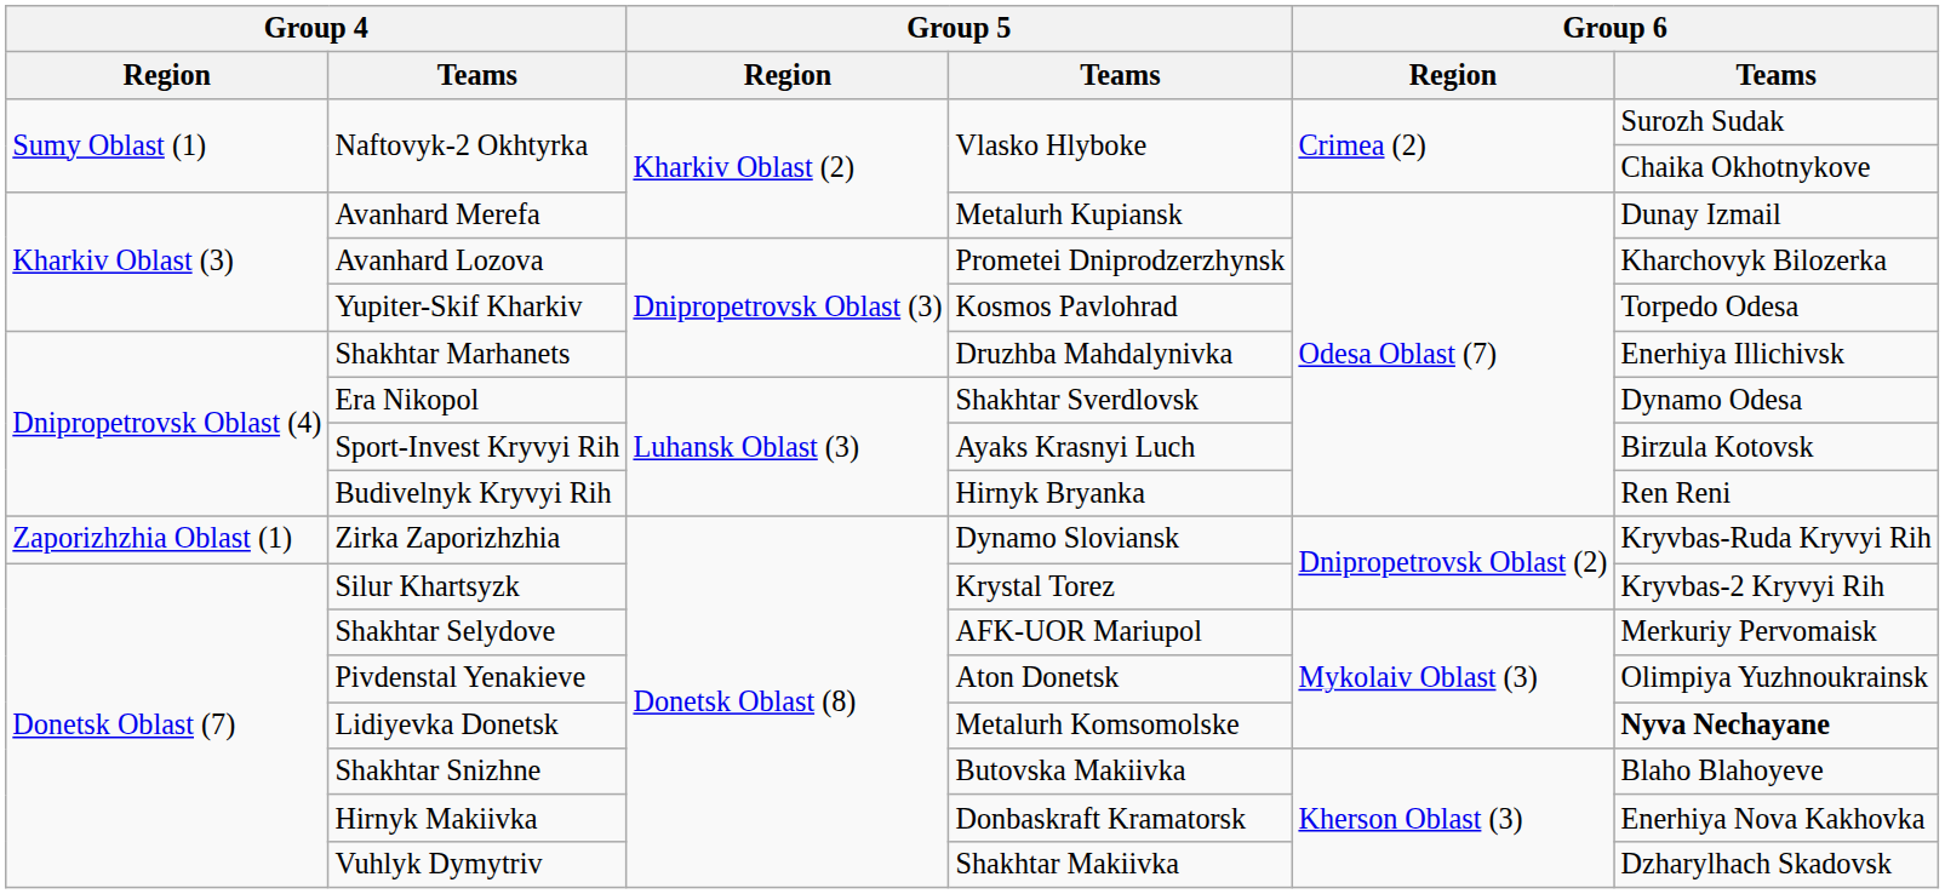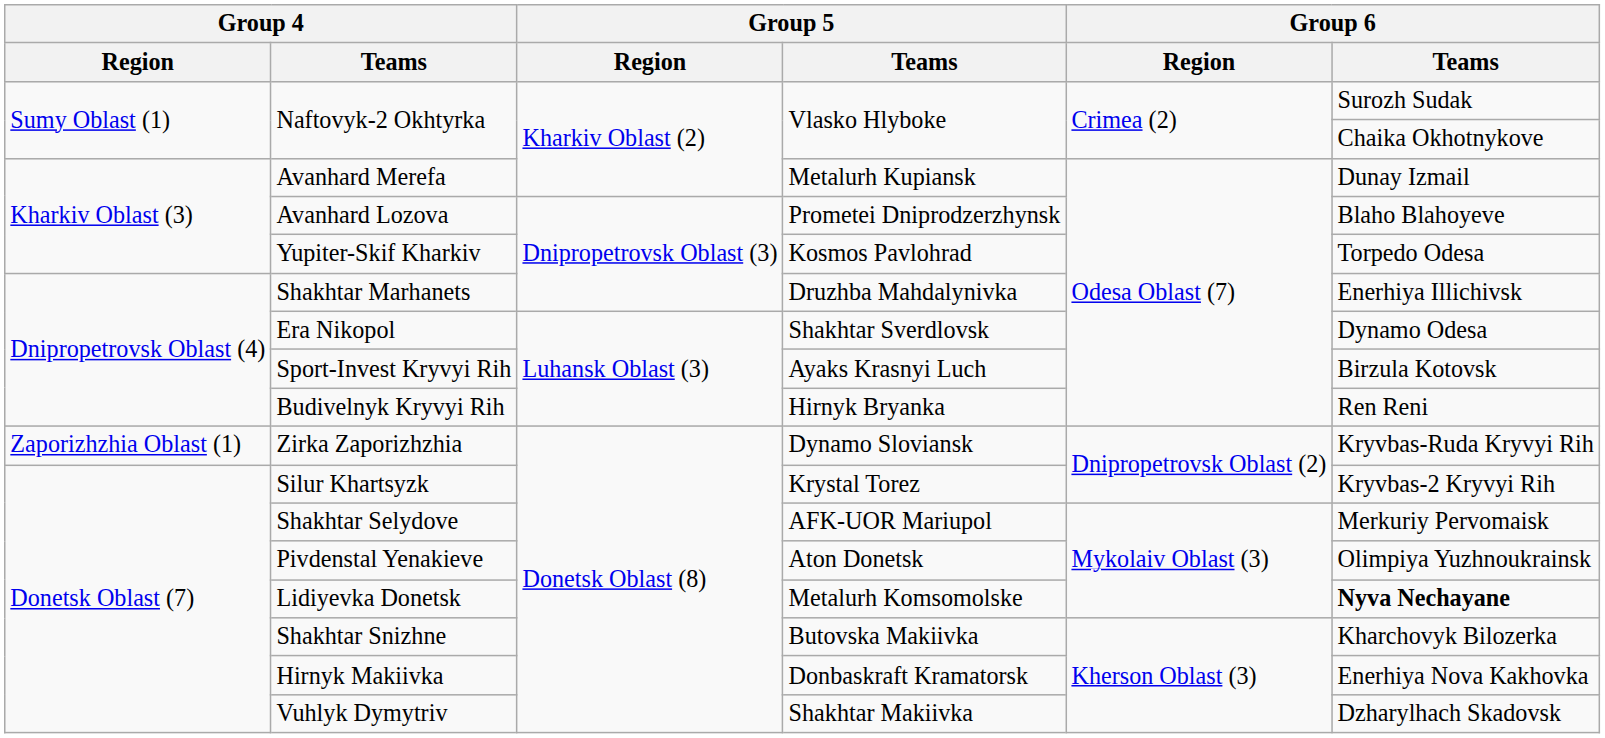Avanhard Lozova | Group 6 / Teams: Kharchovyk Bilozerka -> Blaho Blahoyeve
Shakhtar Snizhne | Group 6 / Teams: Blaho Blahoyeve -> Kharchovyk Bilozerka
